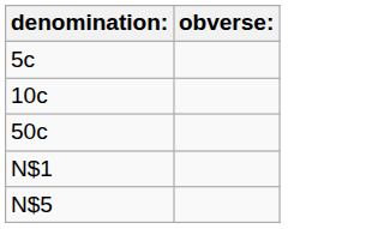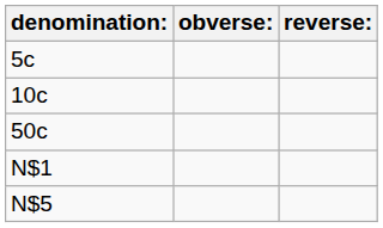+ column: reverse:
